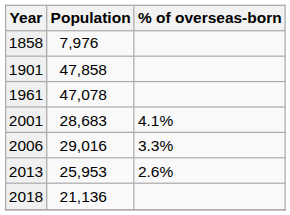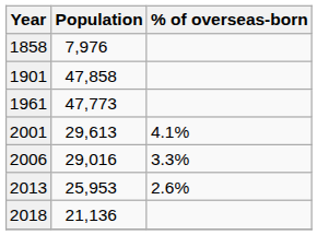1961 | Population: 47,078 -> 47,773
2001 | Population: 28,683 -> 29,613
